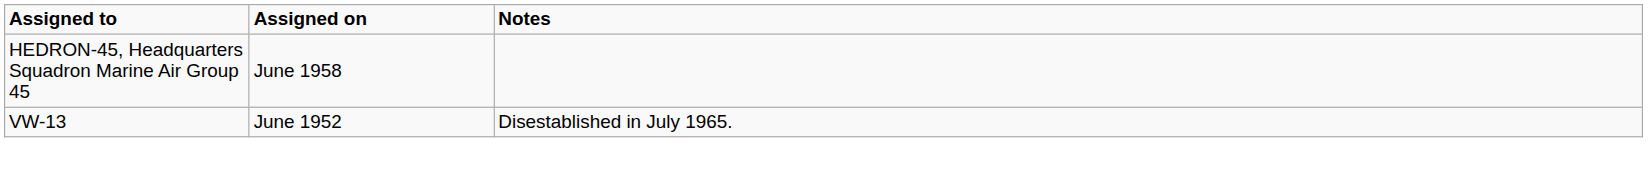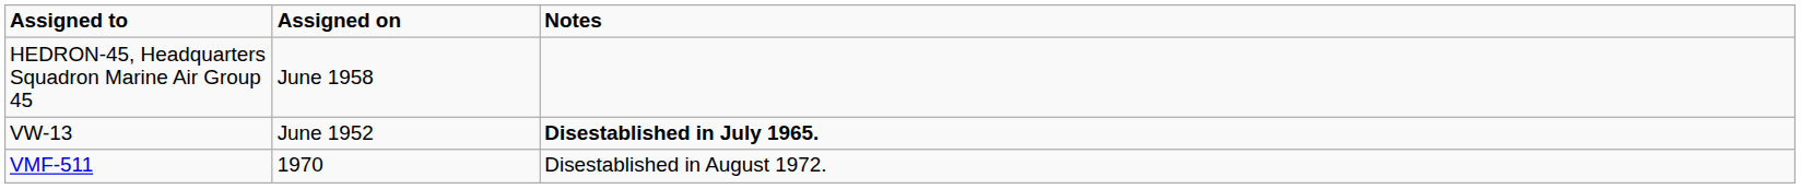VW-13 | Notes: normal -> bold
+ row: VMF-511 | 1970 | Disestablished in August 1972.
